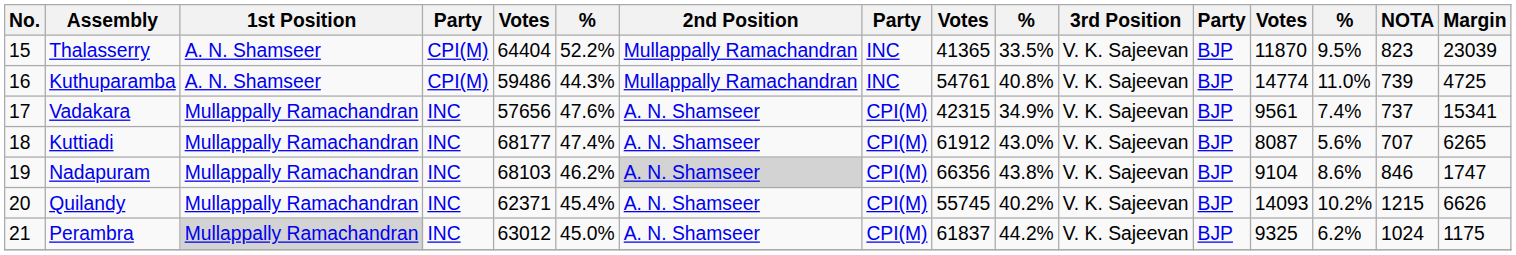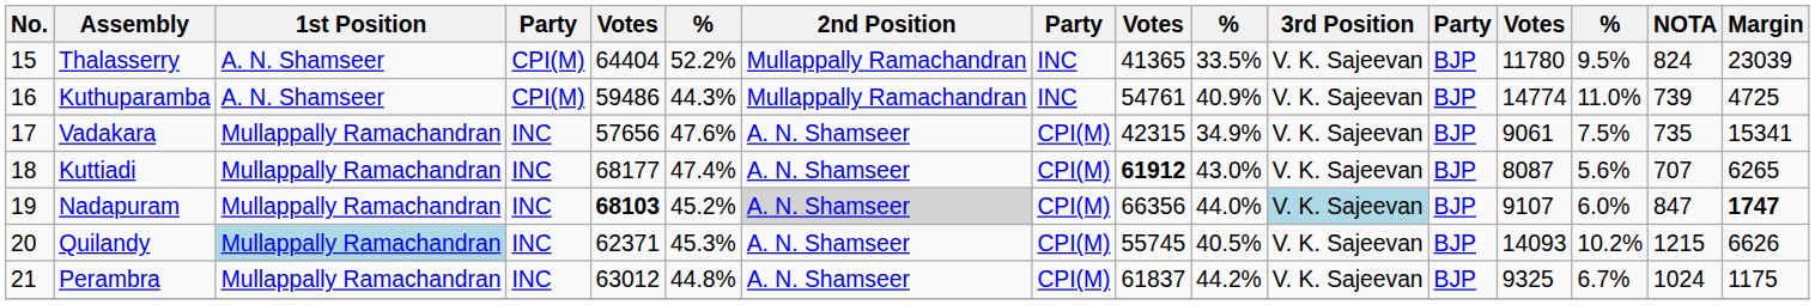Thalasserry | column 13: 11870 -> 11780
Thalasserry | NOTA: 823 -> 824
Kuthuparamba | column 10: 40.8% -> 40.9%
Vadakara | column 13: 9561 -> 9061
Vadakara | column 14: 7.4% -> 7.5%
Vadakara | NOTA: 737 -> 735
Kuttiadi | column 9: normal -> bold
Nadapuram | column 5: normal -> bold
Nadapuram | column 6: 46.2% -> 45.2%
Nadapuram | column 10: 43.8% -> 44.0%
Nadapuram | 3rd Position: no background -> lightblue background
Nadapuram | column 13: 9104 -> 9107
Nadapuram | column 14: 8.6% -> 6.0%
Nadapuram | NOTA: 846 -> 847
Nadapuram | Margin: normal -> bold
Quilandy | 1st Position: no background -> lightblue background
Quilandy | column 6: 45.4% -> 45.3%
Quilandy | column 10: 40.2% -> 40.5%
Perambra | 1st Position: lightgrey background -> no background
Perambra | column 6: 45.0% -> 44.8%
Perambra | column 14: 6.2% -> 6.7%
